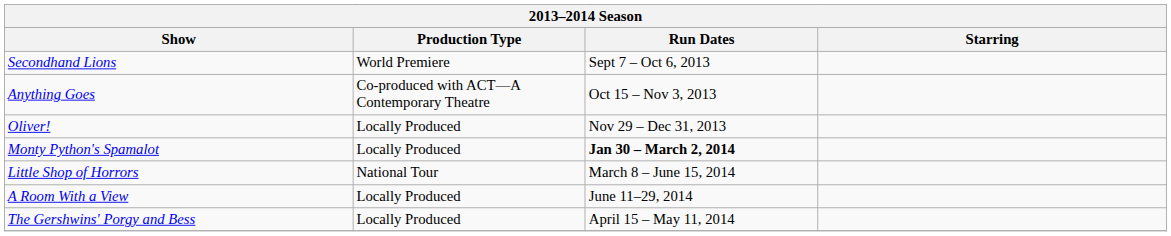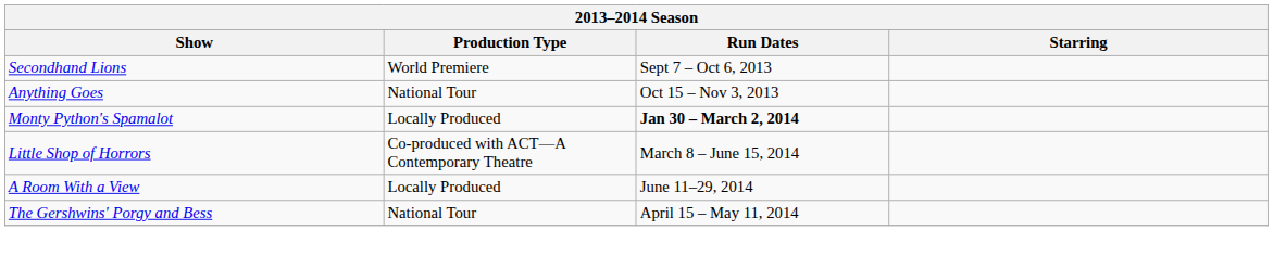Anything Goes | Production Type: Co-produced with ACT—A Contemporary Theatre -> National Tour
- row: Oliver! | Locally Produced | Nov 29 – Dec 31, 2013
Little Shop of Horrors | Production Type: National Tour -> Co-produced with ACT—A Contemporary Theatre
The Gershwins' Porgy and Bess | Production Type: Locally Produced -> National Tour
